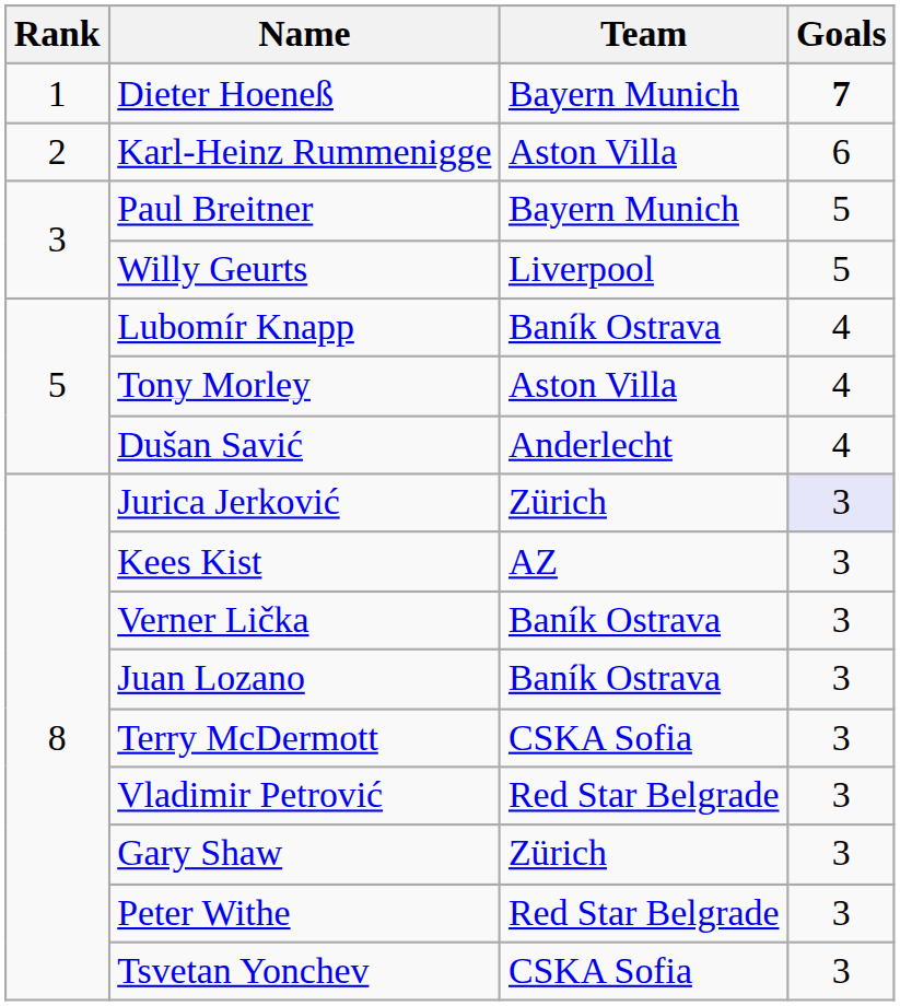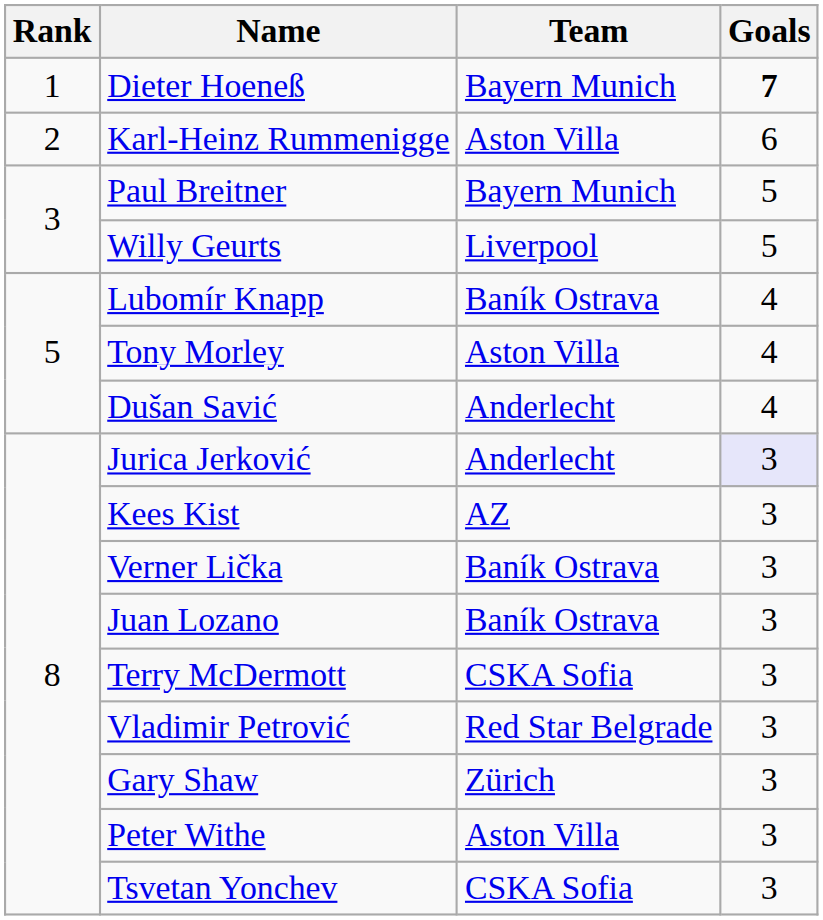Jurica Jerković | Team: Zürich -> Anderlecht
Peter Withe | Team: Red Star Belgrade -> Aston Villa
